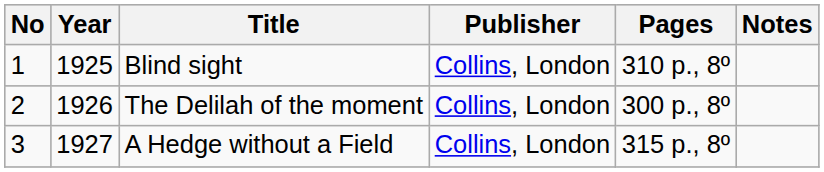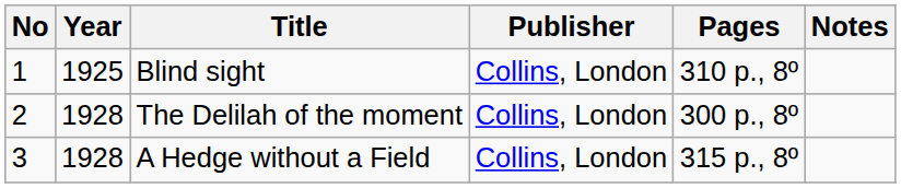The Delilah of the moment | Year: 1926 -> 1928
A Hedge without a Field | Year: 1927 -> 1928
